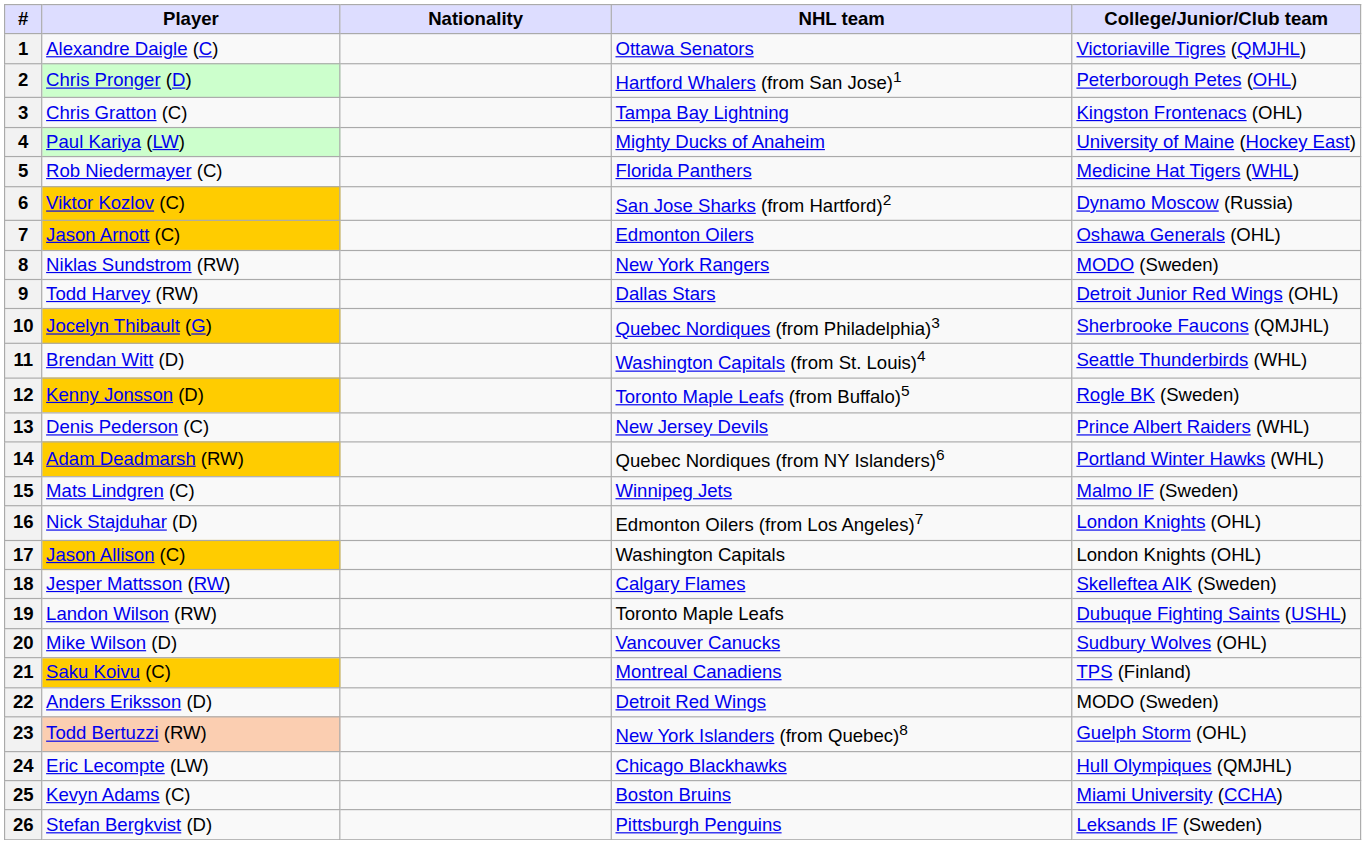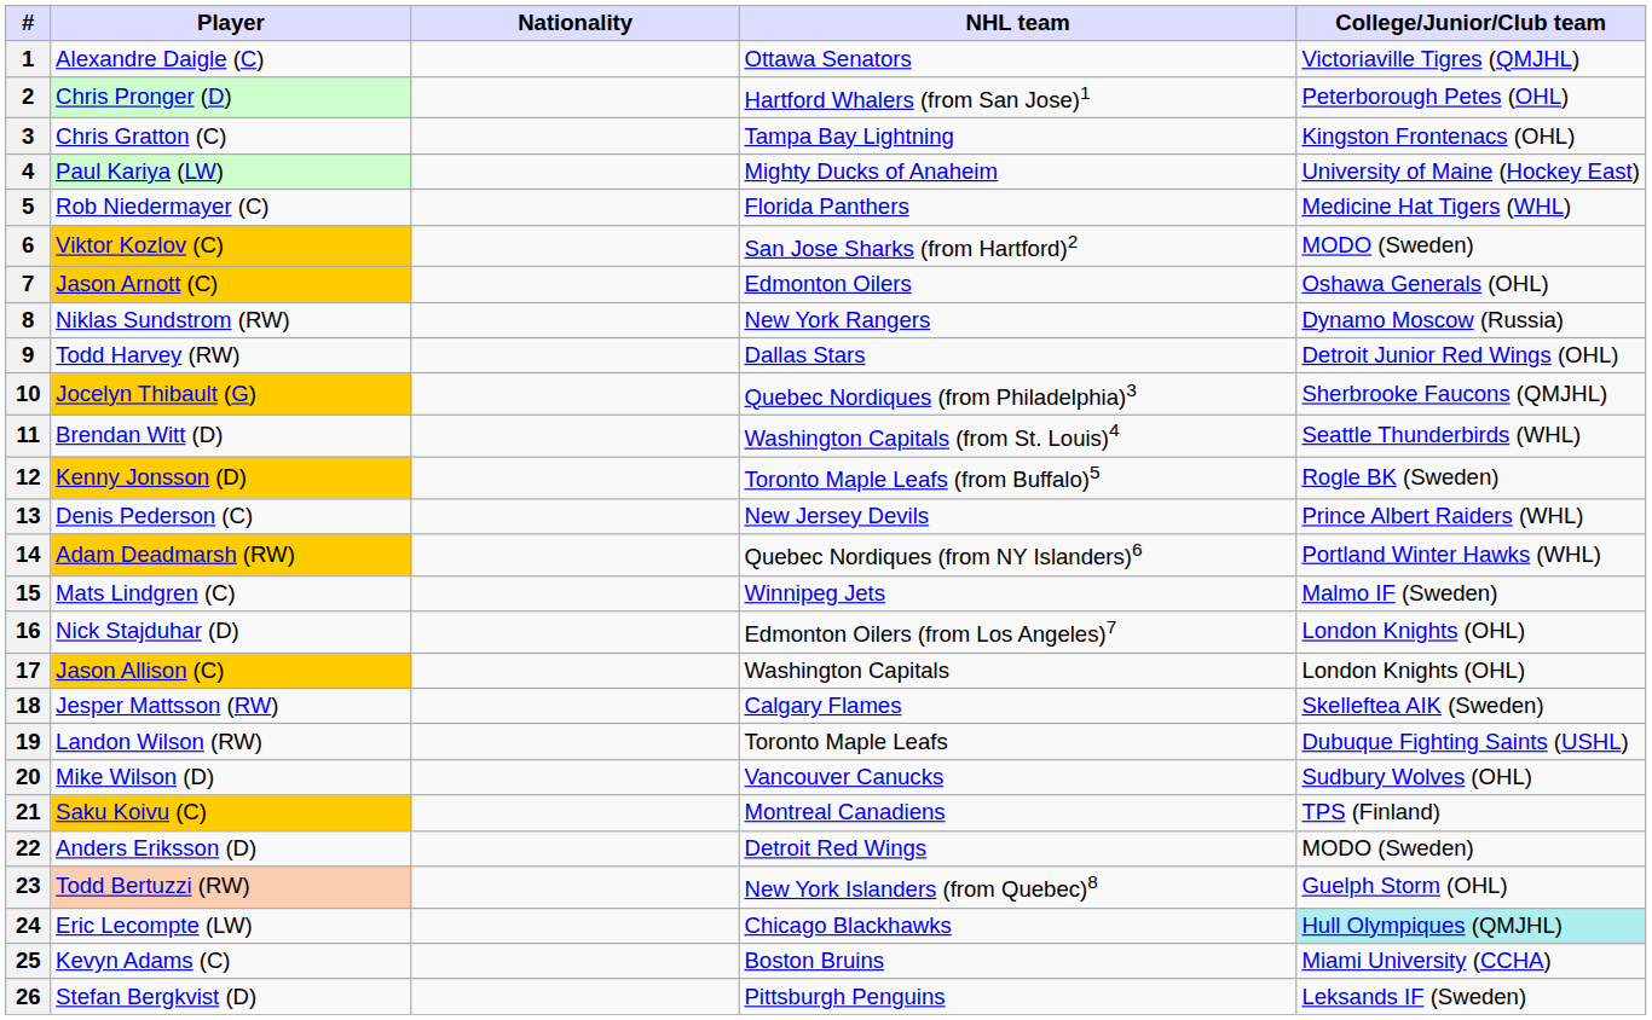6 | College/Junior/Club team: Dynamo Moscow (Russia) -> MODO (Sweden)
8 | College/Junior/Club team: MODO (Sweden) -> Dynamo Moscow (Russia)
24 | College/Junior/Club team: no background -> paleturquoise background
